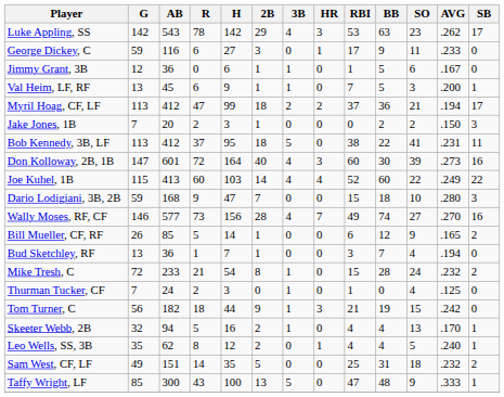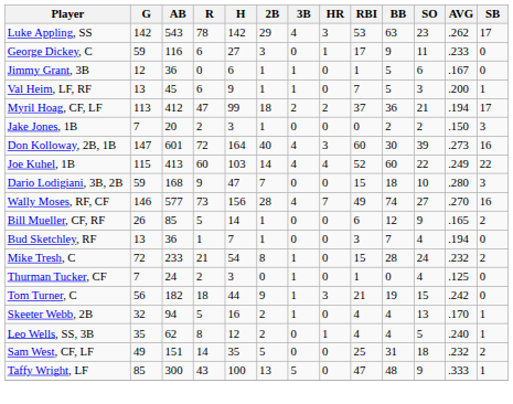- row: Bob Kennedy, 3B, LF | 113 | 412 | 37 | 95 | 18 | 5 | 0 | 38 | 22 | 41 | .231 | 11
